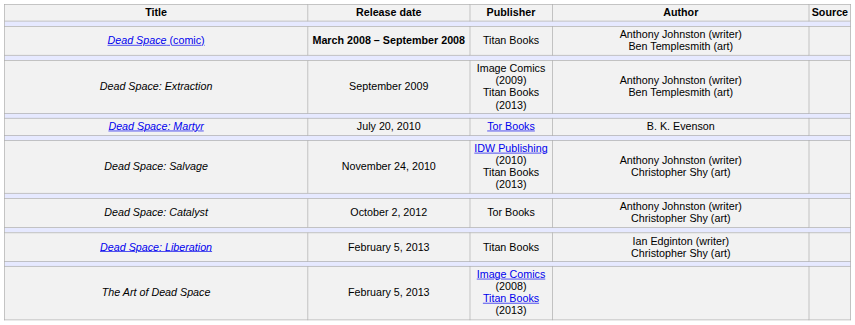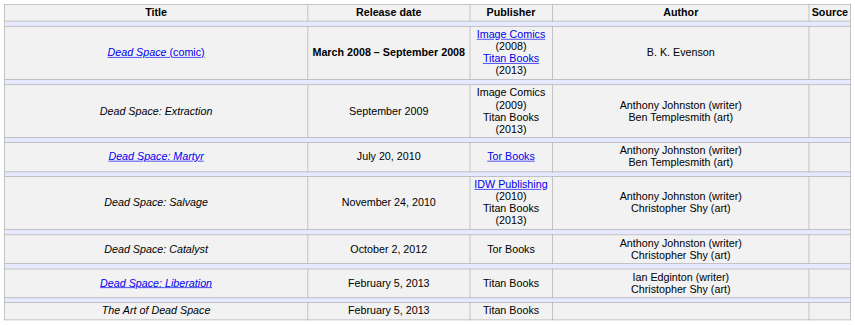Dead Space (comic) | Publisher: Titan Books -> Image Comics (2008) Titan Books (2013)
Dead Space (comic) | Author: Anthony Johnston (writer) Ben Templesmith (art) -> B. K. Evenson
Dead Space: Martyr | Author: B. K. Evenson -> Anthony Johnston (writer) Ben Templesmith (art)
The Art of Dead Space | Publisher: Image Comics (2008) Titan Books (2013) -> Titan Books
